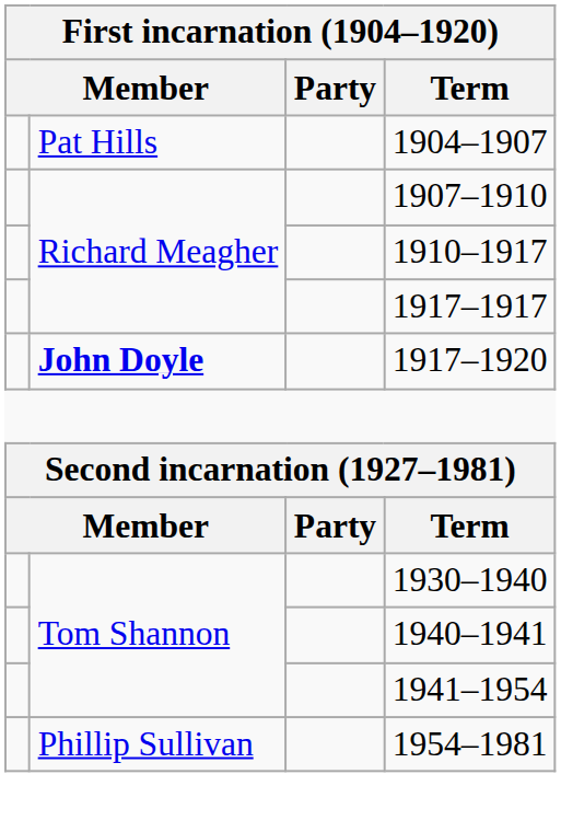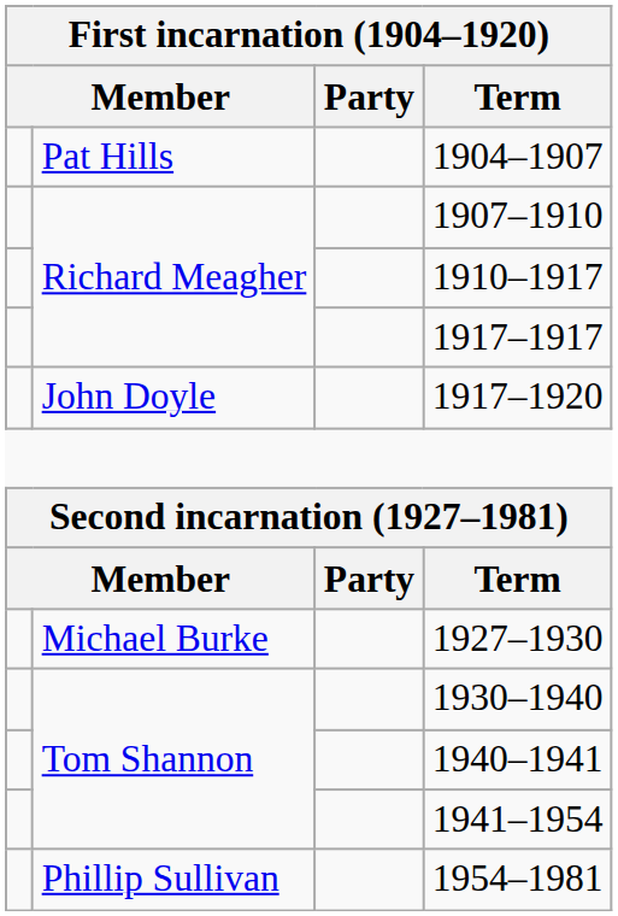1917–1920 | column 2: bold -> normal
+ row: Michael Burke | 1927–1930
